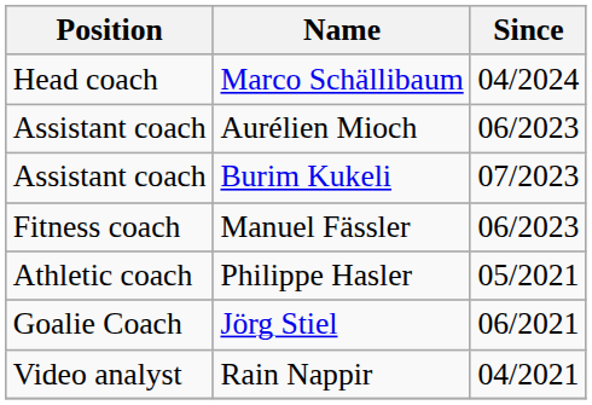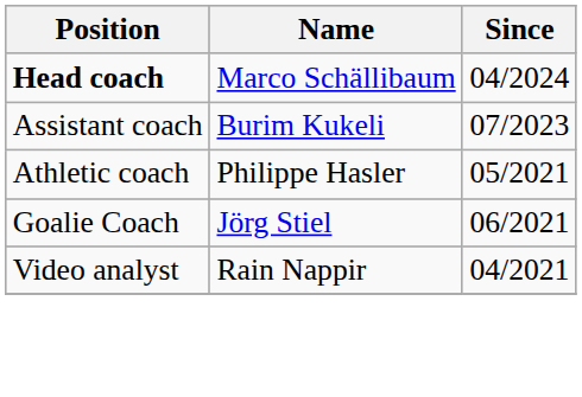Marco Schällibaum | Position: normal -> bold
- row: Assistant coach | Aurélien Mioch | 06/2023
- row: Fitness coach | Manuel Fässler | 06/2023
